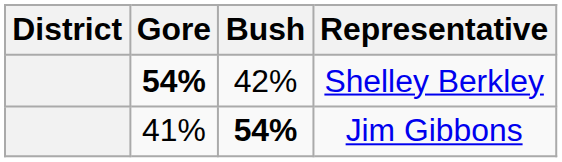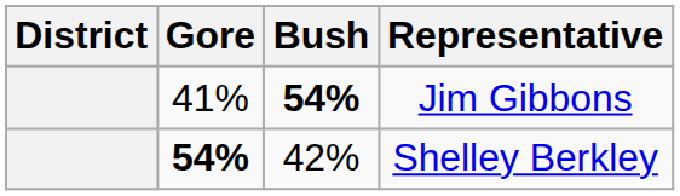rows swapped: Shelley Berkley <-> Jim Gibbons
